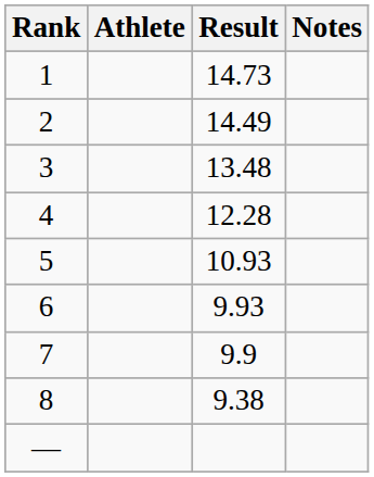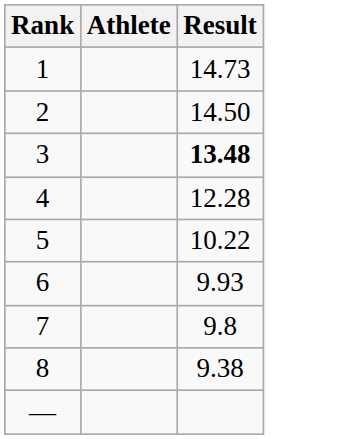- column: Notes
2 | Result: 14.49 -> 14.50
3 | Result: normal -> bold
5 | Result: 10.93 -> 10.22
7 | Result: 9.9 -> 9.8
